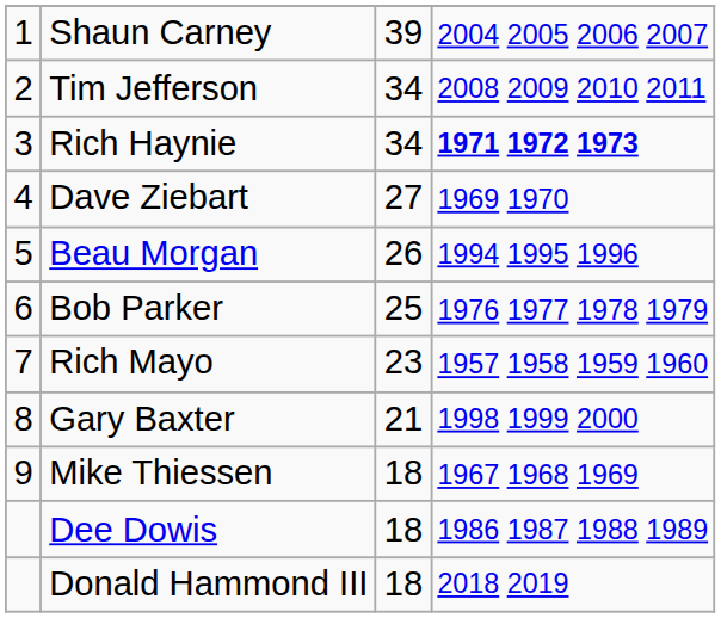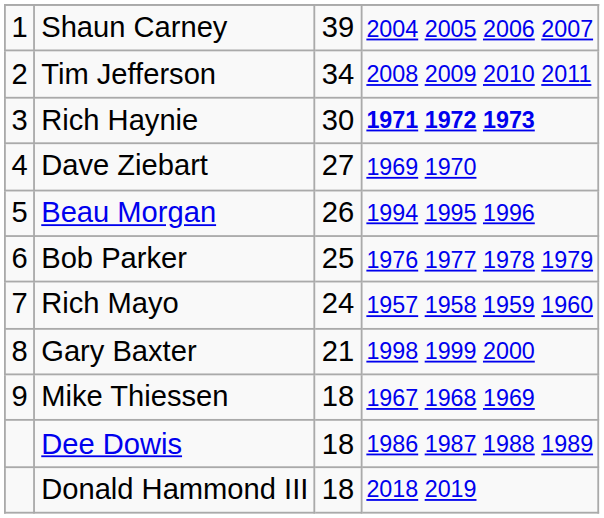Rich Haynie | column 3: 34 -> 30
Rich Mayo | column 3: 23 -> 24
